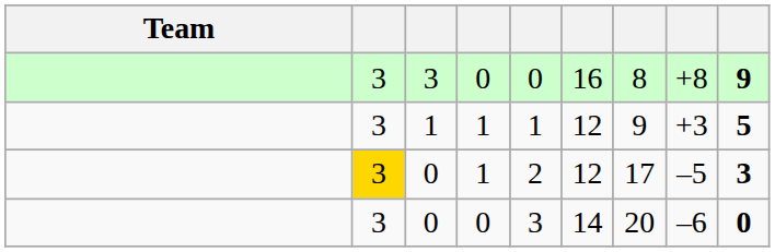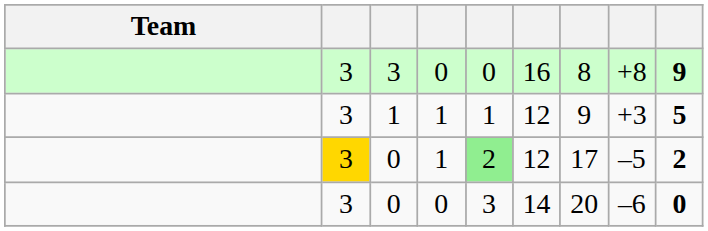0 / 1 | column 5: no background -> lightgreen background
0 / 1 | column 9: 3 -> 2
